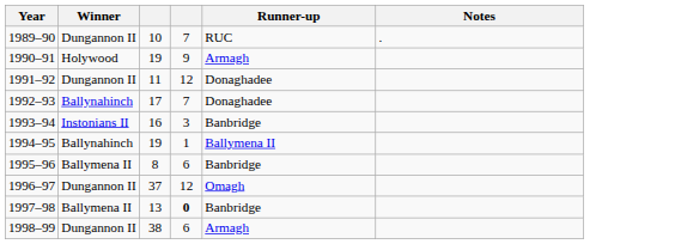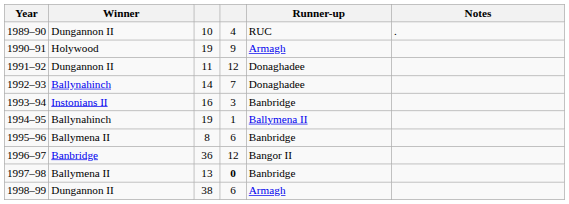1989–90 | column 4: 7 -> 4
1992–93 | column 3: 17 -> 14
1996–97 | Winner: Dungannon II -> Banbridge
1996–97 | column 3: 37 -> 36
1996–97 | Runner-up: Omagh -> Bangor II
